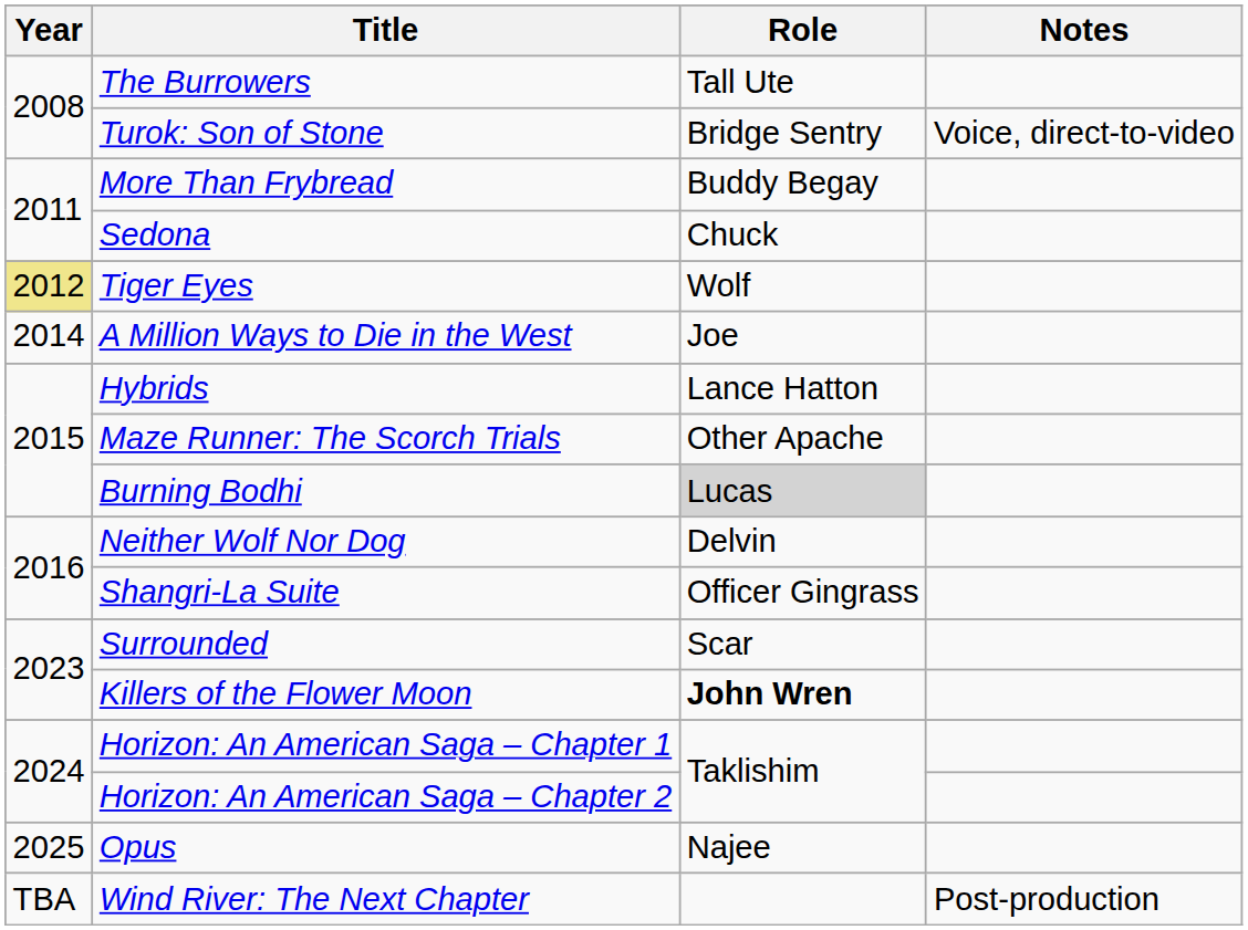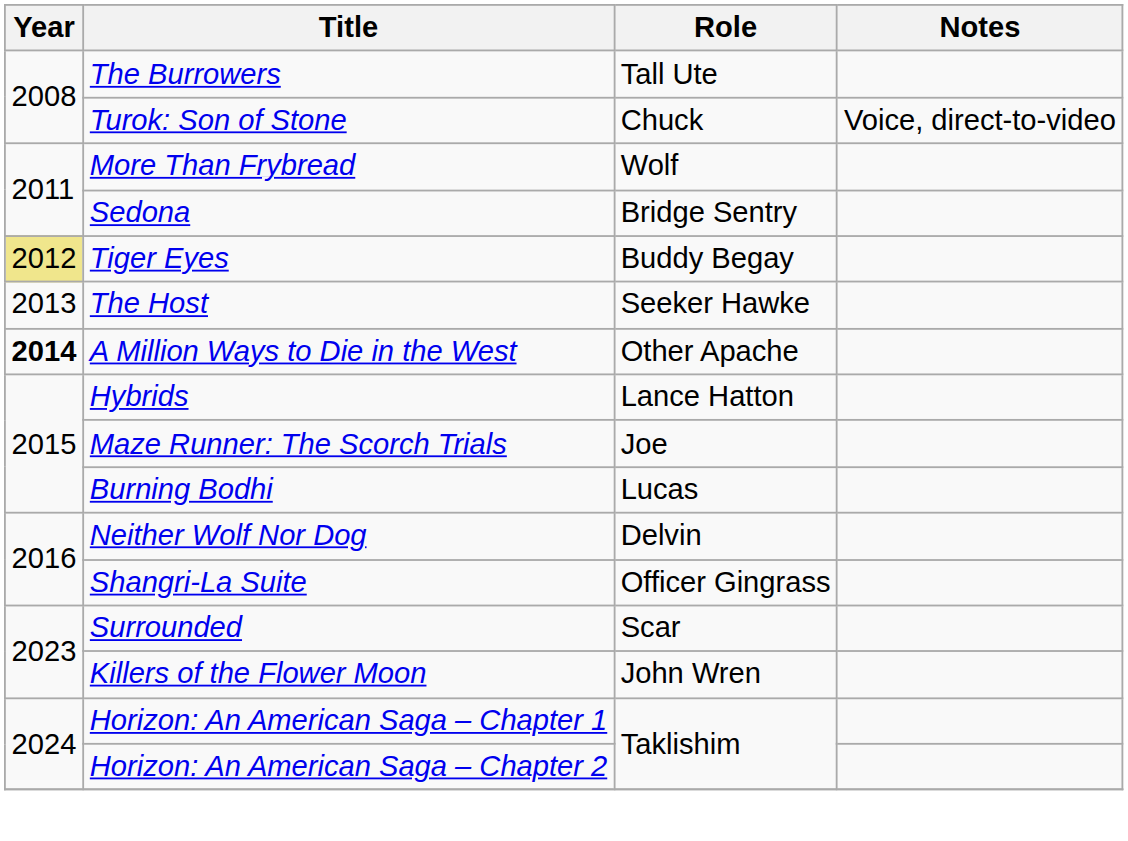Turok: Son of Stone | Role: Bridge Sentry -> Chuck
More Than Frybread | Role: Buddy Begay -> Wolf
Sedona | Role: Chuck -> Bridge Sentry
Tiger Eyes | Role: Wolf -> Buddy Begay
+ row: 2013 | The Host | Seeker Hawke
A Million Ways to Die in the West | Year: normal -> bold
A Million Ways to Die in the West | Role: Joe -> Other Apache
Maze Runner: The Scorch Trials | Role: Other Apache -> Joe
Burning Bodhi | Role: lightgrey background -> no background
Killers of the Flower Moon | Role: bold -> normal
- row: 2025 | Opus | Najee
- row: TBA | Wind River: The Next Chapter | Post-production
